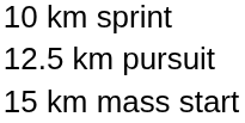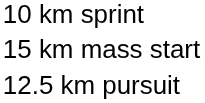rows swapped: 12.5 km pursuit <-> 15 km mass start
